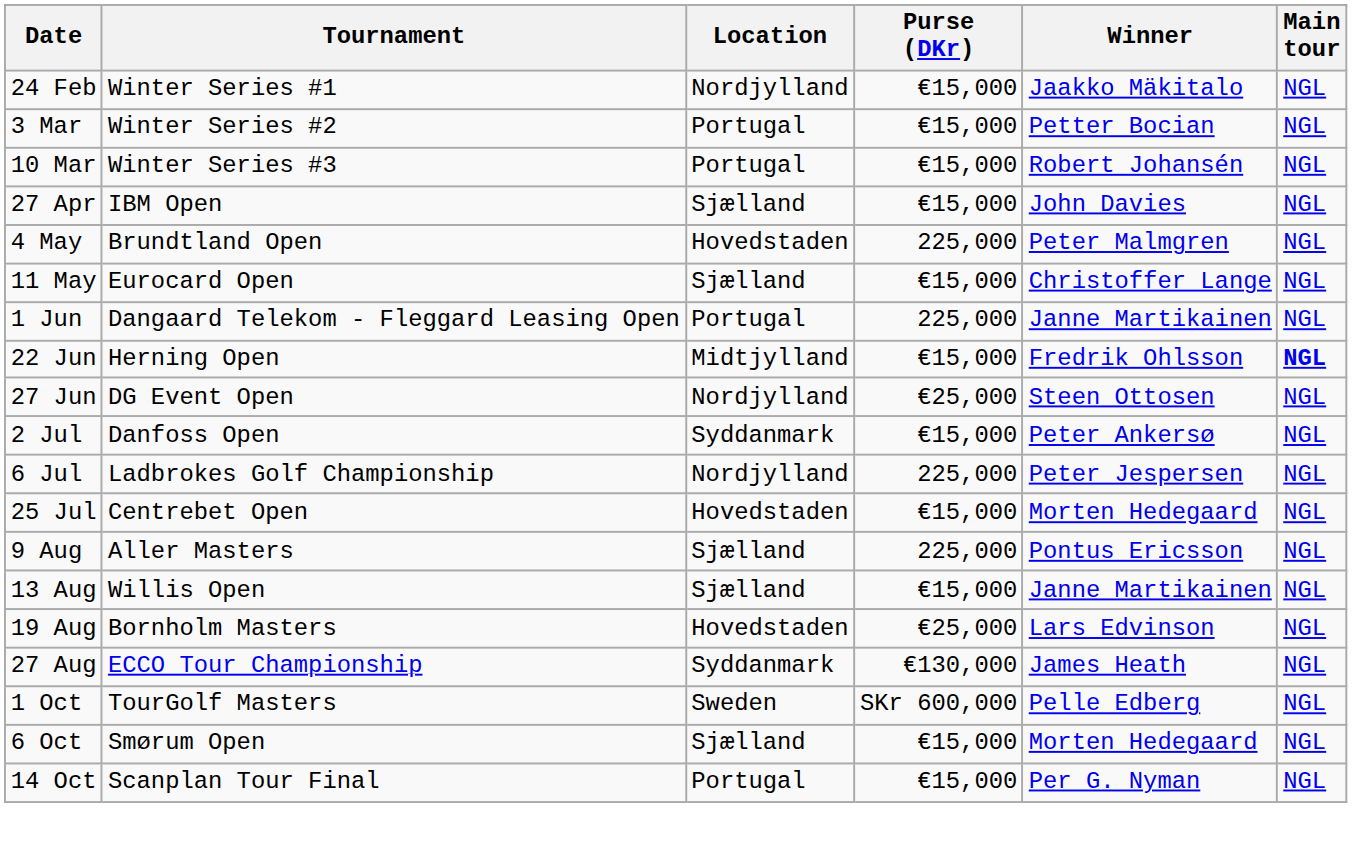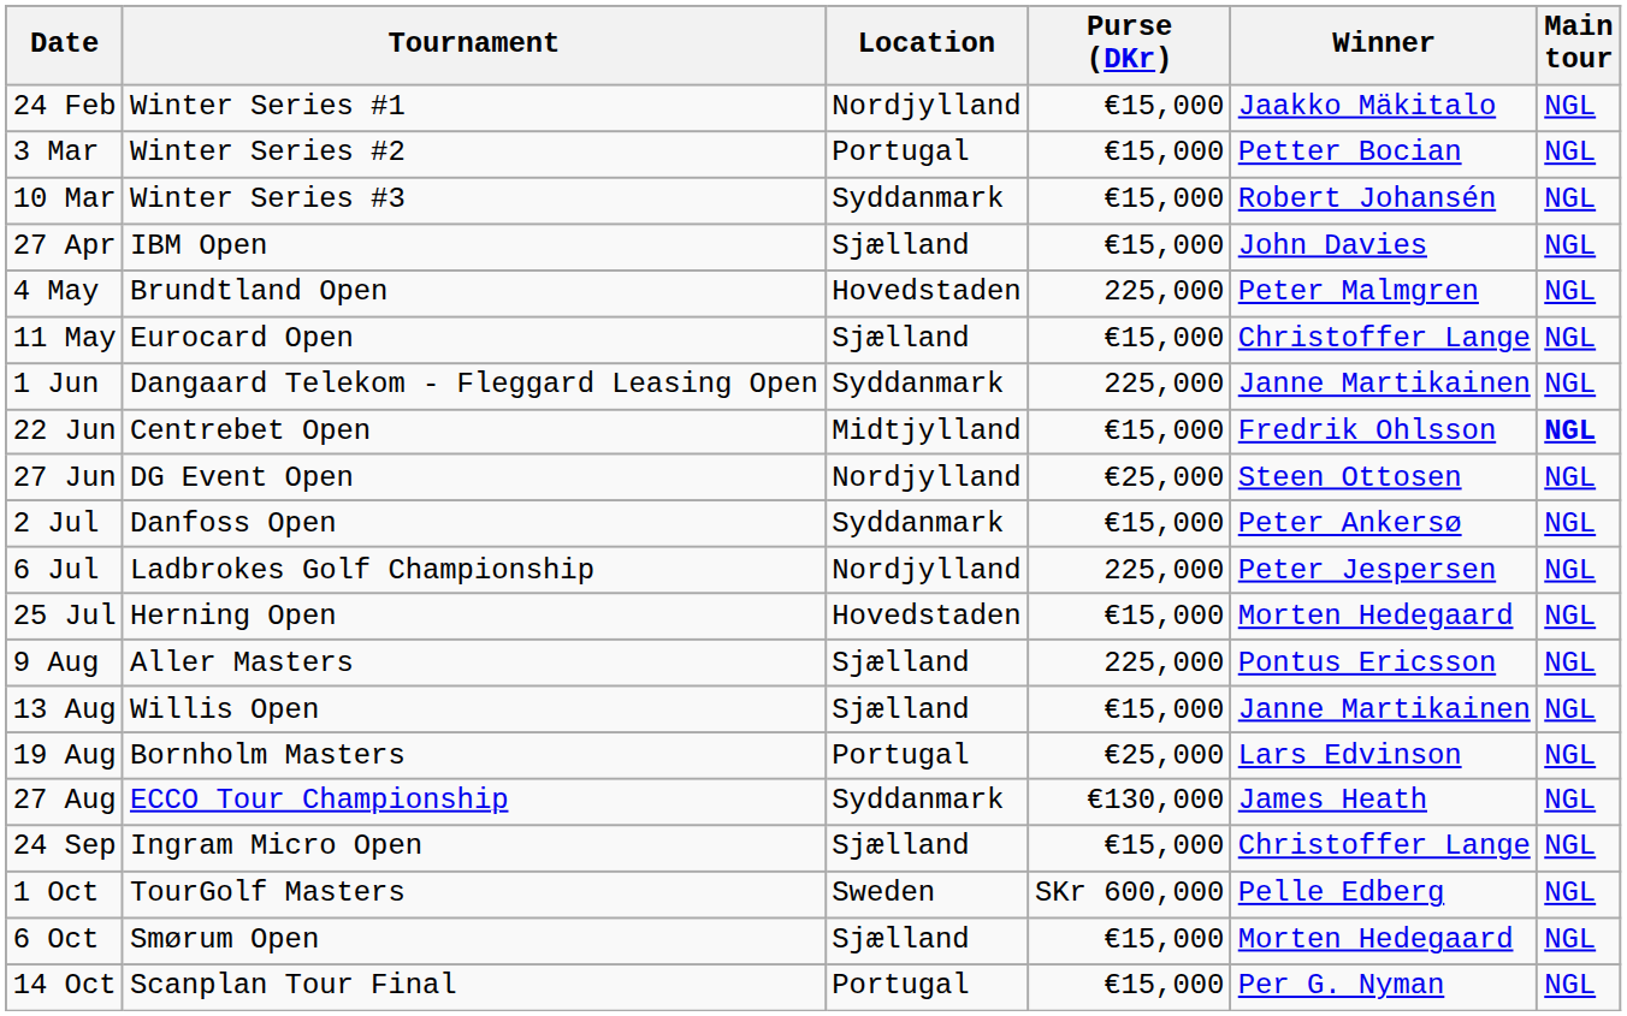10 Mar | Location: Portugal -> Syddanmark
1 Jun | Location: Portugal -> Syddanmark
22 Jun | Tournament: Herning Open -> Centrebet Open
25 Jul | Tournament: Centrebet Open -> Herning Open
19 Aug | Location: Hovedstaden -> Portugal
+ row: 24 Sep | Ingram Micro Open | Sjælland | €15,000 | Christoffer Lange | NGL
